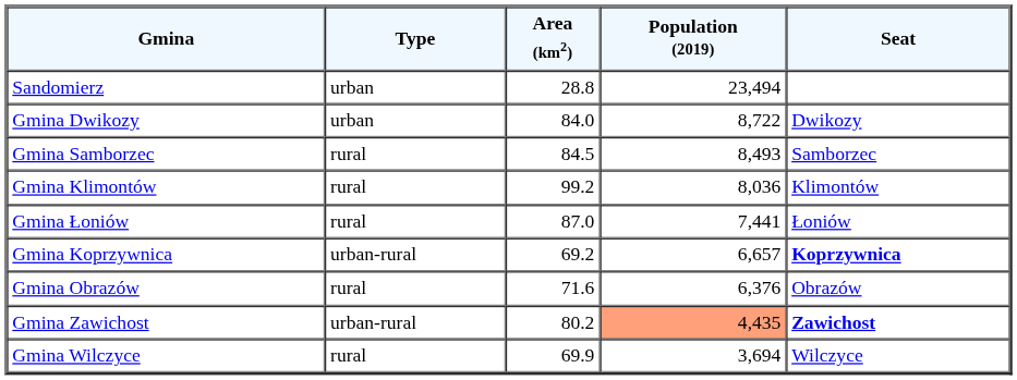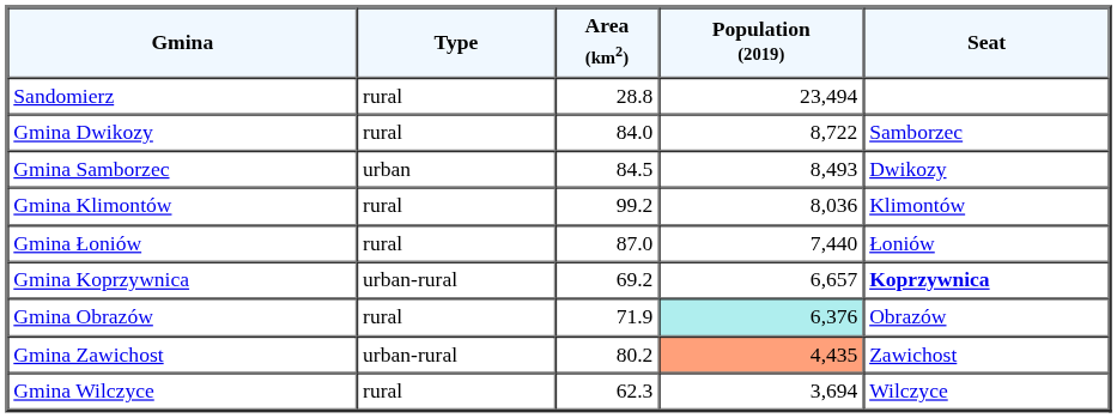Sandomierz | Type: urban -> rural
Gmina Dwikozy | Type: urban -> rural
Gmina Dwikozy | Seat: Dwikozy -> Samborzec
Gmina Samborzec | Type: rural -> urban
Gmina Samborzec | Seat: Samborzec -> Dwikozy
Gmina Łoniów | Population (2019): 7,441 -> 7,440
Gmina Obrazów | Area (km2): 71.6 -> 71.9
Gmina Obrazów | Population (2019): no background -> paleturquoise background
Gmina Zawichost | Seat: bold -> normal
Gmina Wilczyce | Area (km2): 69.9 -> 62.3
